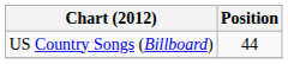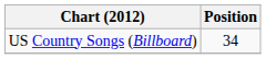US Country Songs (Billboard) | Position: 44 -> 34
